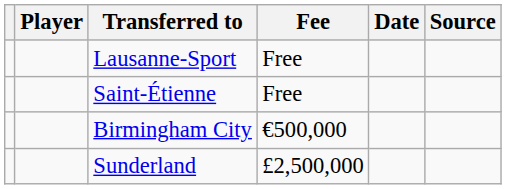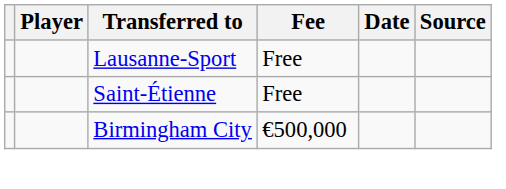- row: Sunderland | £2,500,000
